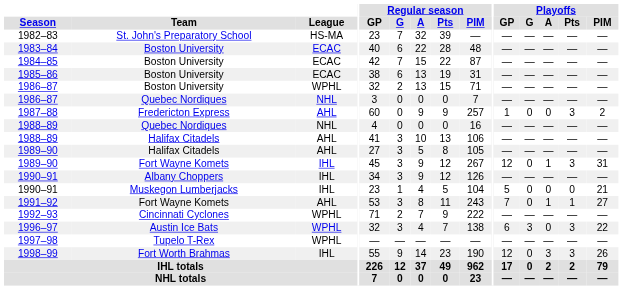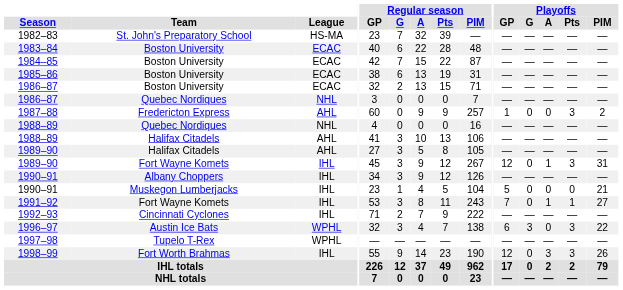1986–87 / Boston University | League: WPHL -> ECAC
1991–92 | League: AHL -> IHL
1992–93 | League: WPHL -> IHL
